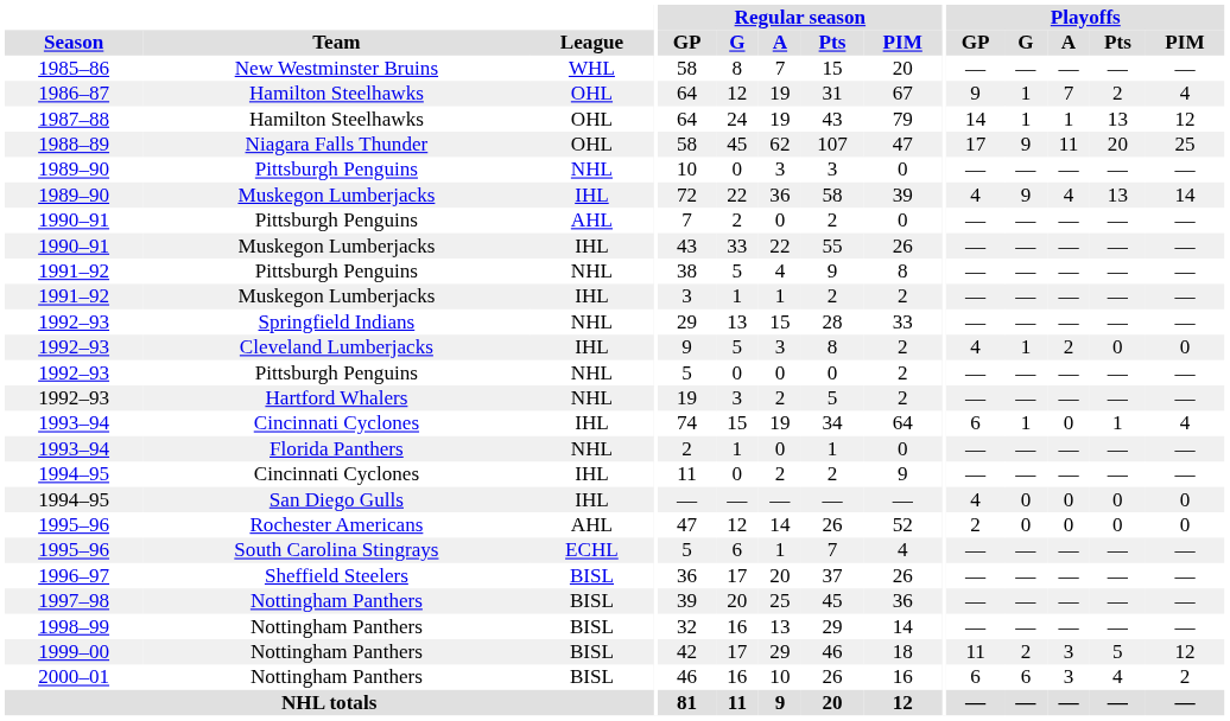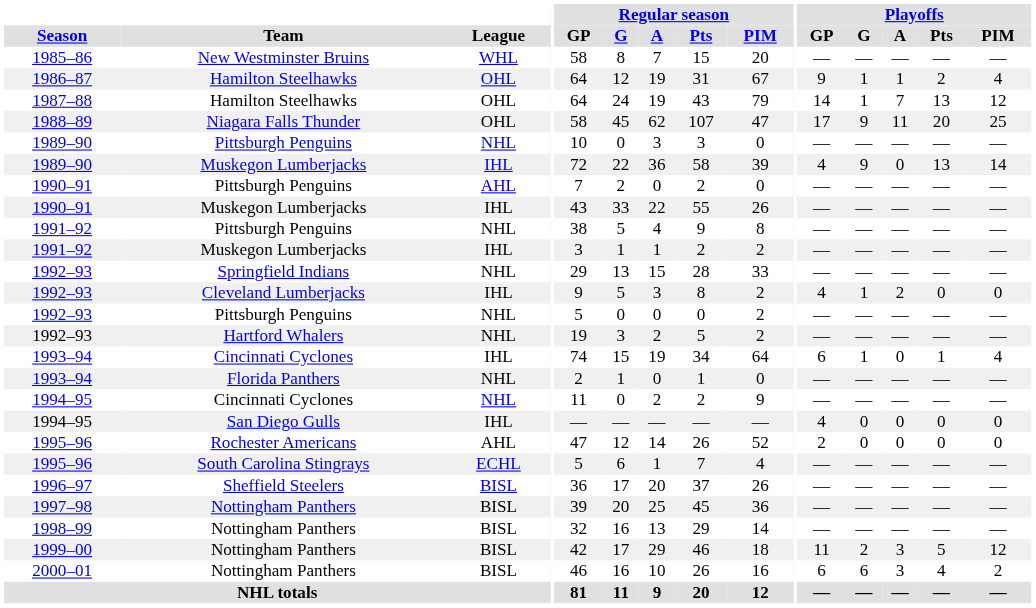1986–87 | Playoffs / A: 7 -> 1
1987–88 | Playoffs / A: 1 -> 7
1989–90 / Muskegon Lumberjacks | Playoffs / A: 4 -> 0
1994–95 / Cincinnati Cyclones | League: IHL -> NHL
